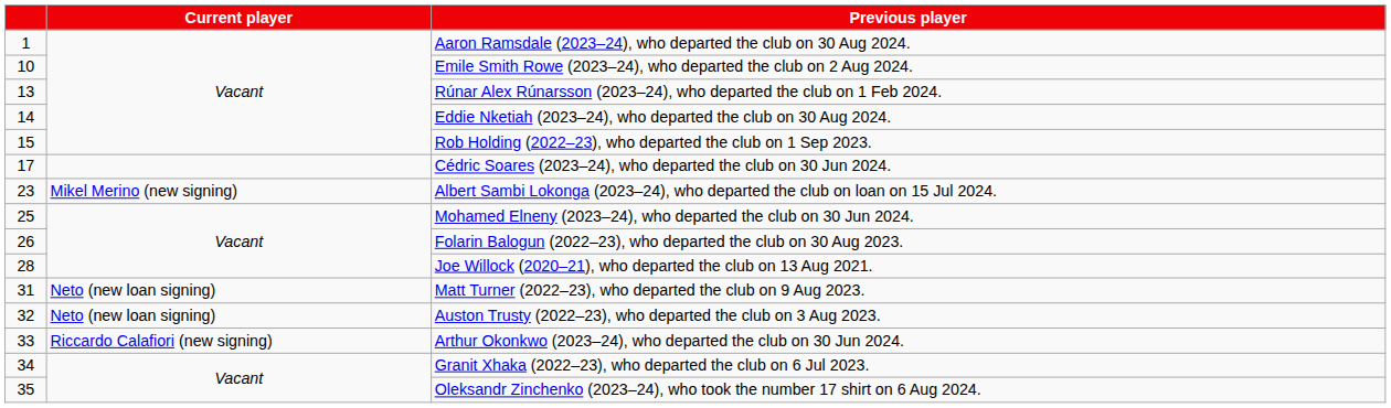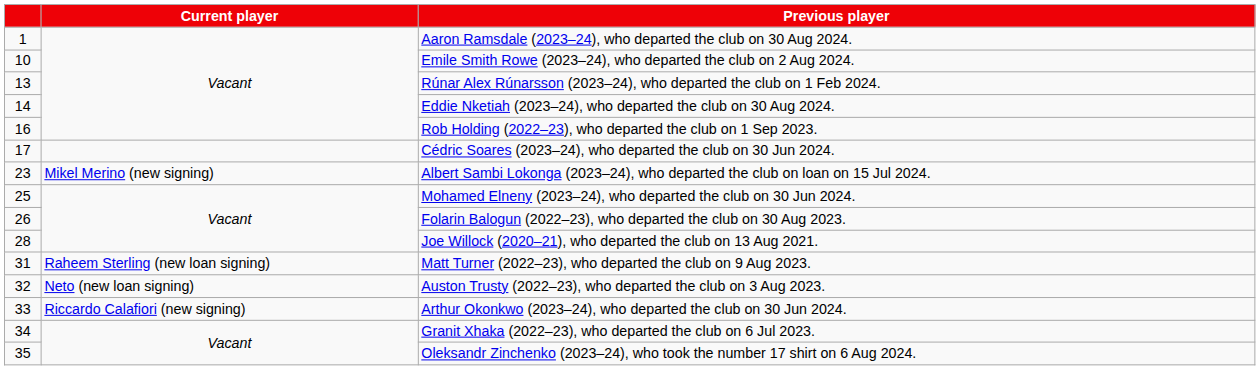Rob Holding (2022–23), who departed the club on 1 Sep 2023. | column 1: 15 -> 16
Matt Turner (2022–23), who departed the club on 9 Aug 2023. | Current player: Neto (new loan signing) -> Raheem Sterling (new loan signing)
